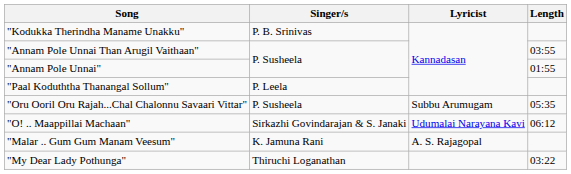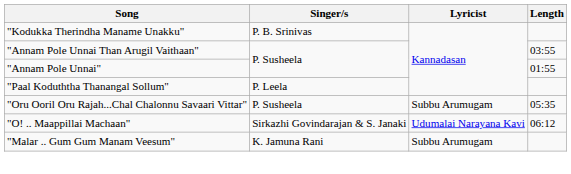"Malar .. Gum Gum Manam Veesum" | Lyricist: A. S. Rajagopal -> Subbu Arumugam
- row: "My Dear Lady Pothunga" | Thiruchi Loganathan | 03:22
